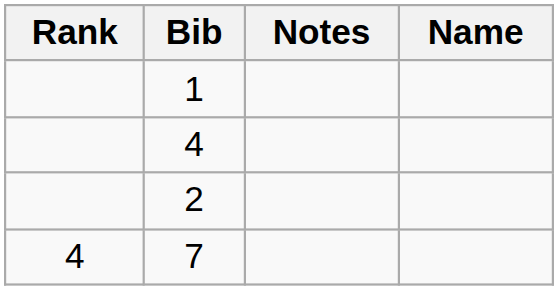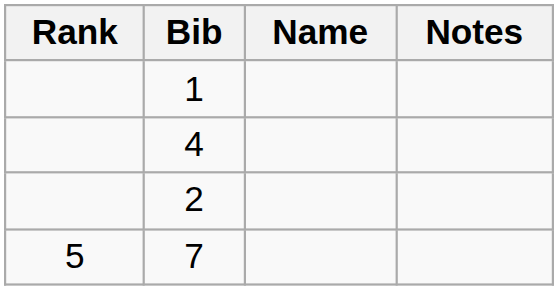columns swapped: Name <-> Notes
7 | Rank: 4 -> 5
